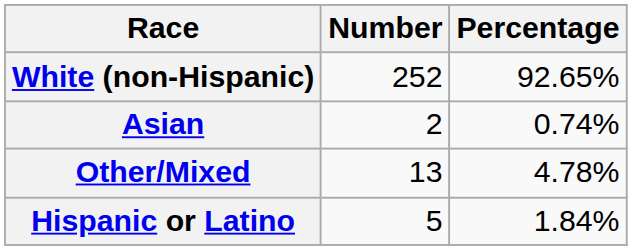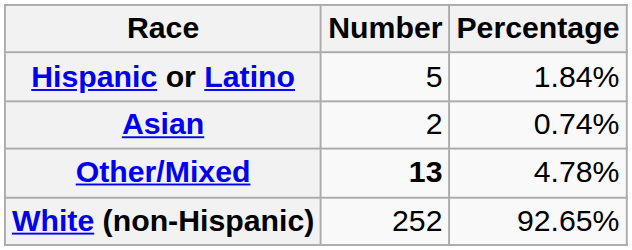rows swapped: White (non-Hispanic) <-> Hispanic or Latino
Other/Mixed | Number: normal -> bold
